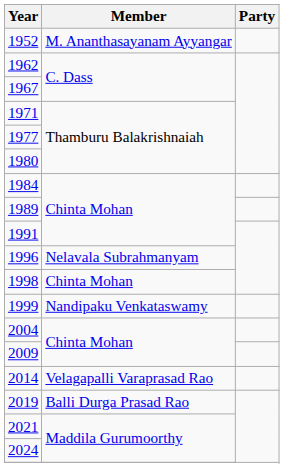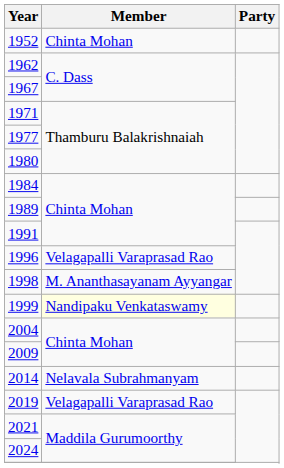1952 | Member: M. Ananthasayanam Ayyangar -> Chinta Mohan
1996 | Member: Nelavala Subrahmanyam -> Velagapalli Varaprasad Rao
1998 | Member: Chinta Mohan -> M. Ananthasayanam Ayyangar
1999 | Member: no background -> lightyellow background
2014 | Member: Velagapalli Varaprasad Rao -> Nelavala Subrahmanyam
2019 | Member: Balli Durga Prasad Rao -> Velagapalli Varaprasad Rao
